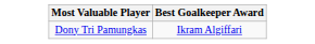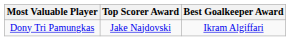+ column: Top Scorer Award | Jake Najdovski
